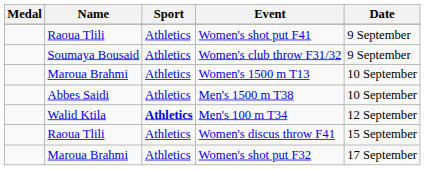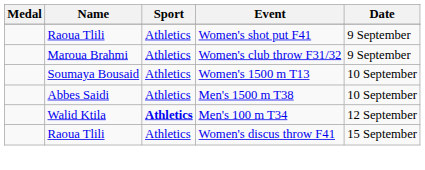Women's club throw F31/32 | Name: Soumaya Bousaid -> Maroua Brahmi
Women's 1500 m T13 | Name: Maroua Brahmi -> Soumaya Bousaid
- row: Maroua Brahmi | Athletics | Women's shot put F32 | 17 September
